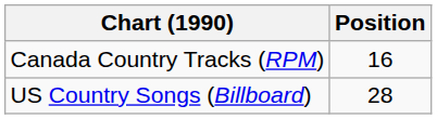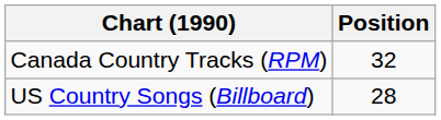Canada Country Tracks (RPM) | Position: 16 -> 32
